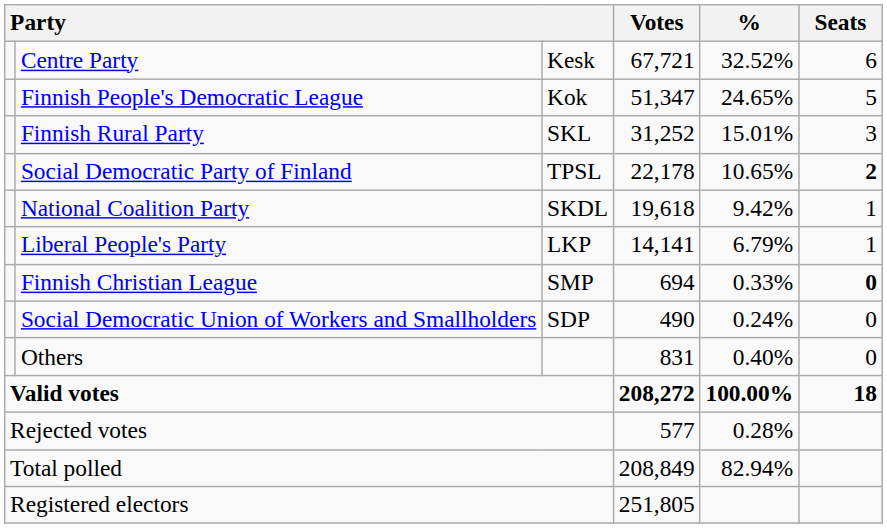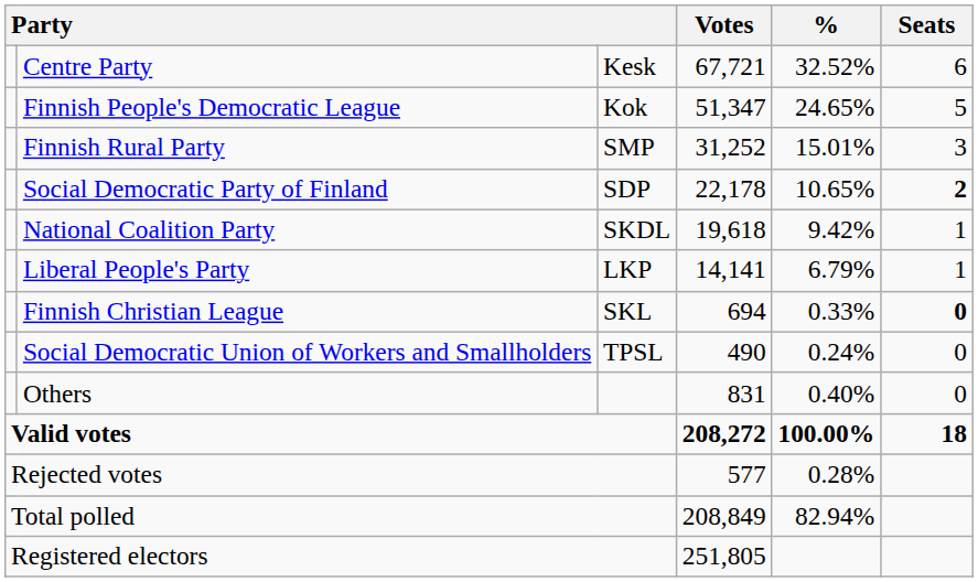Finnish Rural Party | column 3: SKL -> SMP
Social Democratic Party of Finland | column 3: TPSL -> SDP
Finnish Christian League | column 3: SMP -> SKL
Social Democratic Union of Workers and Smallholders | column 3: SDP -> TPSL
